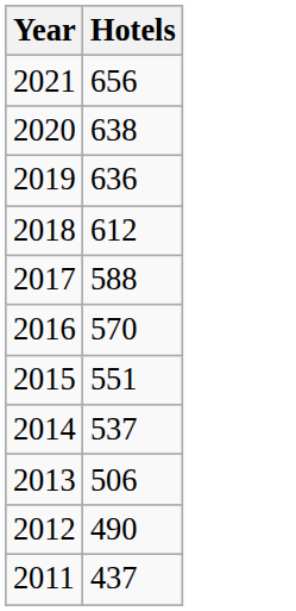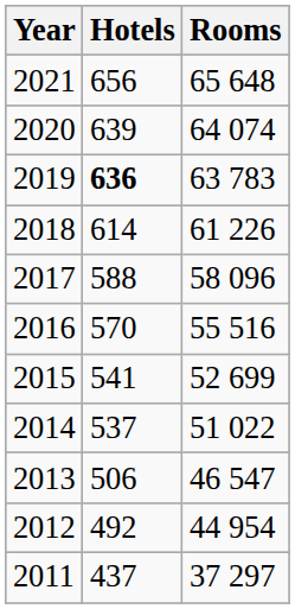+ column: Rooms | 65 648 | 64 074 | 63 783 | 61 226 | 58 096 | 55 516 | 52 699 | 51 022 | 46 547 | 44 954 | 37 297
2020 | Hotels: 638 -> 639
2019 | Hotels: normal -> bold
2018 | Hotels: 612 -> 614
2015 | Hotels: 551 -> 541
2012 | Hotels: 490 -> 492
